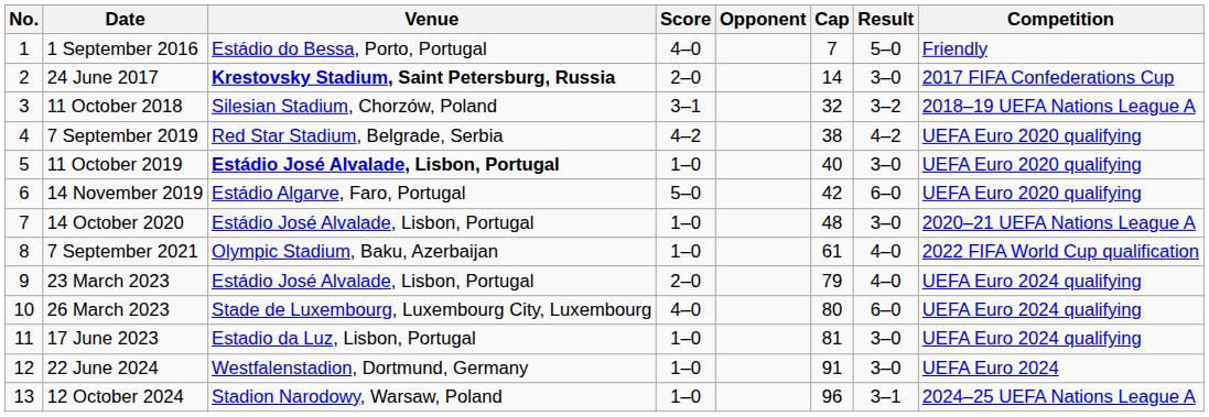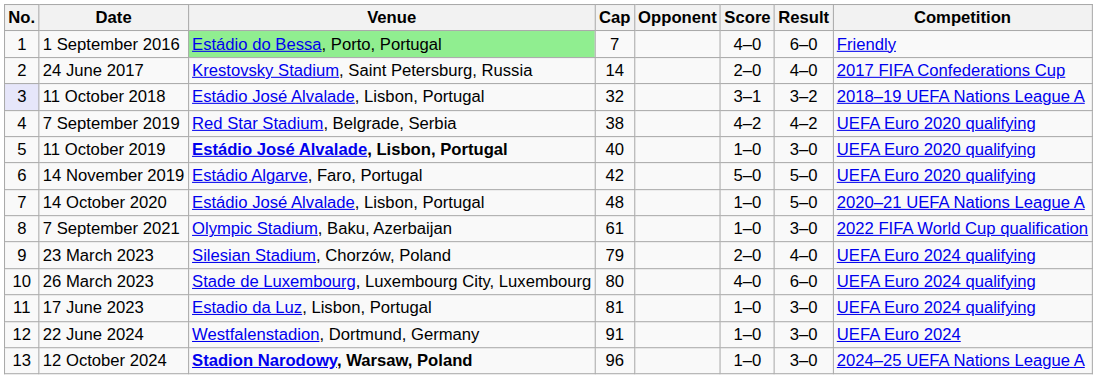columns swapped: Cap <-> Score
1 September 2016 | Venue: no background -> lightgreen background
1 September 2016 | Result: 5–0 -> 6–0
24 June 2017 | Venue: bold -> normal
24 June 2017 | Result: 3–0 -> 4–0
11 October 2018 | No.: no background -> lavender background
11 October 2018 | Venue: Silesian Stadium, Chorzów, Poland -> Estádio José Alvalade, Lisbon, Portugal
14 November 2019 | Result: 6–0 -> 5–0
14 October 2020 | Result: 3–0 -> 5–0
7 September 2021 | Result: 4–0 -> 3–0
23 March 2023 | Venue: Estádio José Alvalade, Lisbon, Portugal -> Silesian Stadium, Chorzów, Poland
12 October 2024 | Venue: normal -> bold
12 October 2024 | Result: 3–1 -> 3–0
